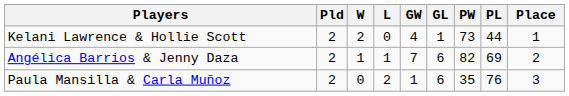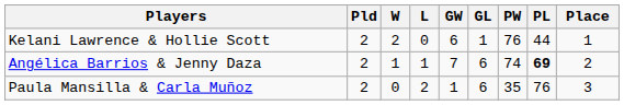Kelani Lawrence & Hollie Scott | GW: 4 -> 6
Kelani Lawrence & Hollie Scott | PW: 73 -> 76
Angélica Barrios & Jenny Daza | PW: 82 -> 74
Angélica Barrios & Jenny Daza | PL: normal -> bold
